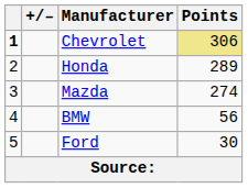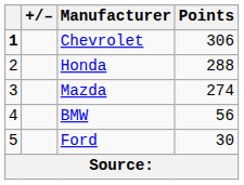Chevrolet | Points: khaki background -> no background
Honda | Points: 289 -> 288
